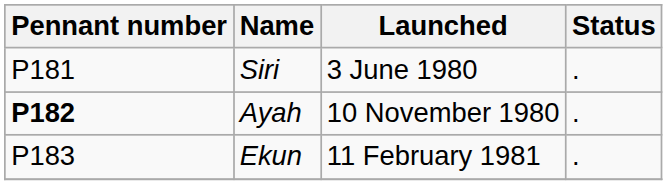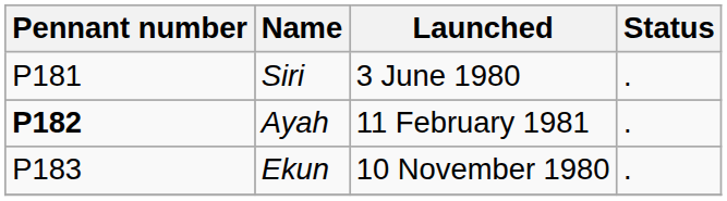Ayah | Launched: 10 November 1980 -> 11 February 1981
Ekun | Launched: 11 February 1981 -> 10 November 1980
